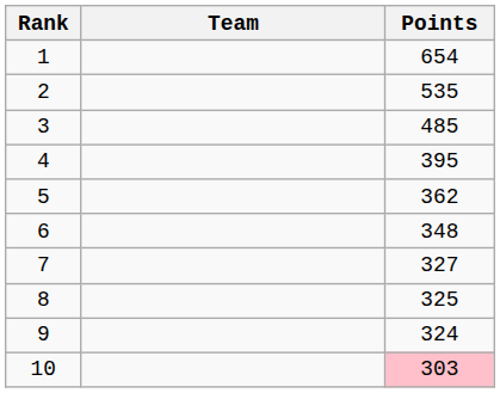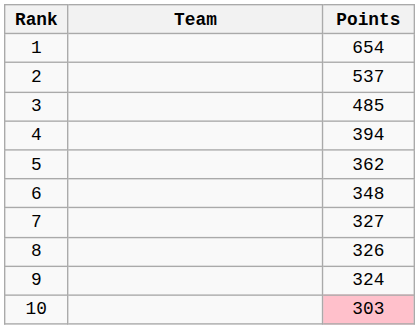2 | Points: 535 -> 537
4 | Points: 395 -> 394
8 | Points: 325 -> 326
